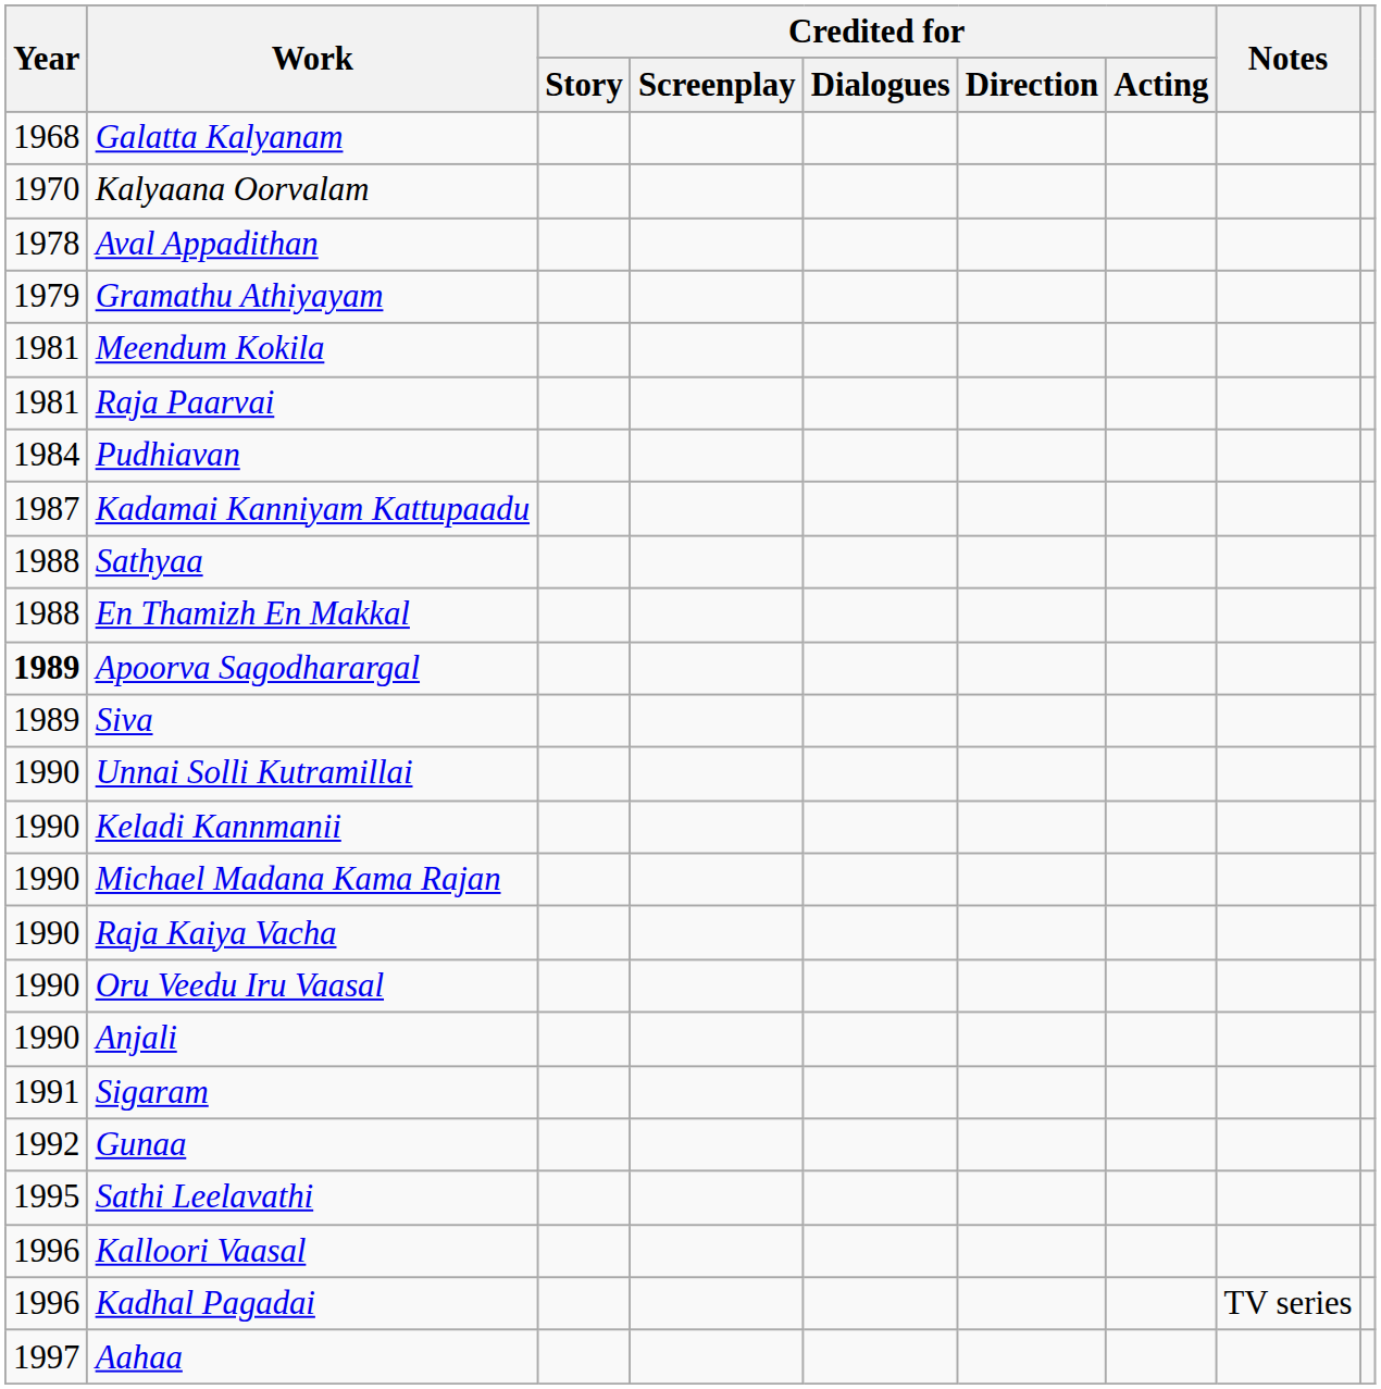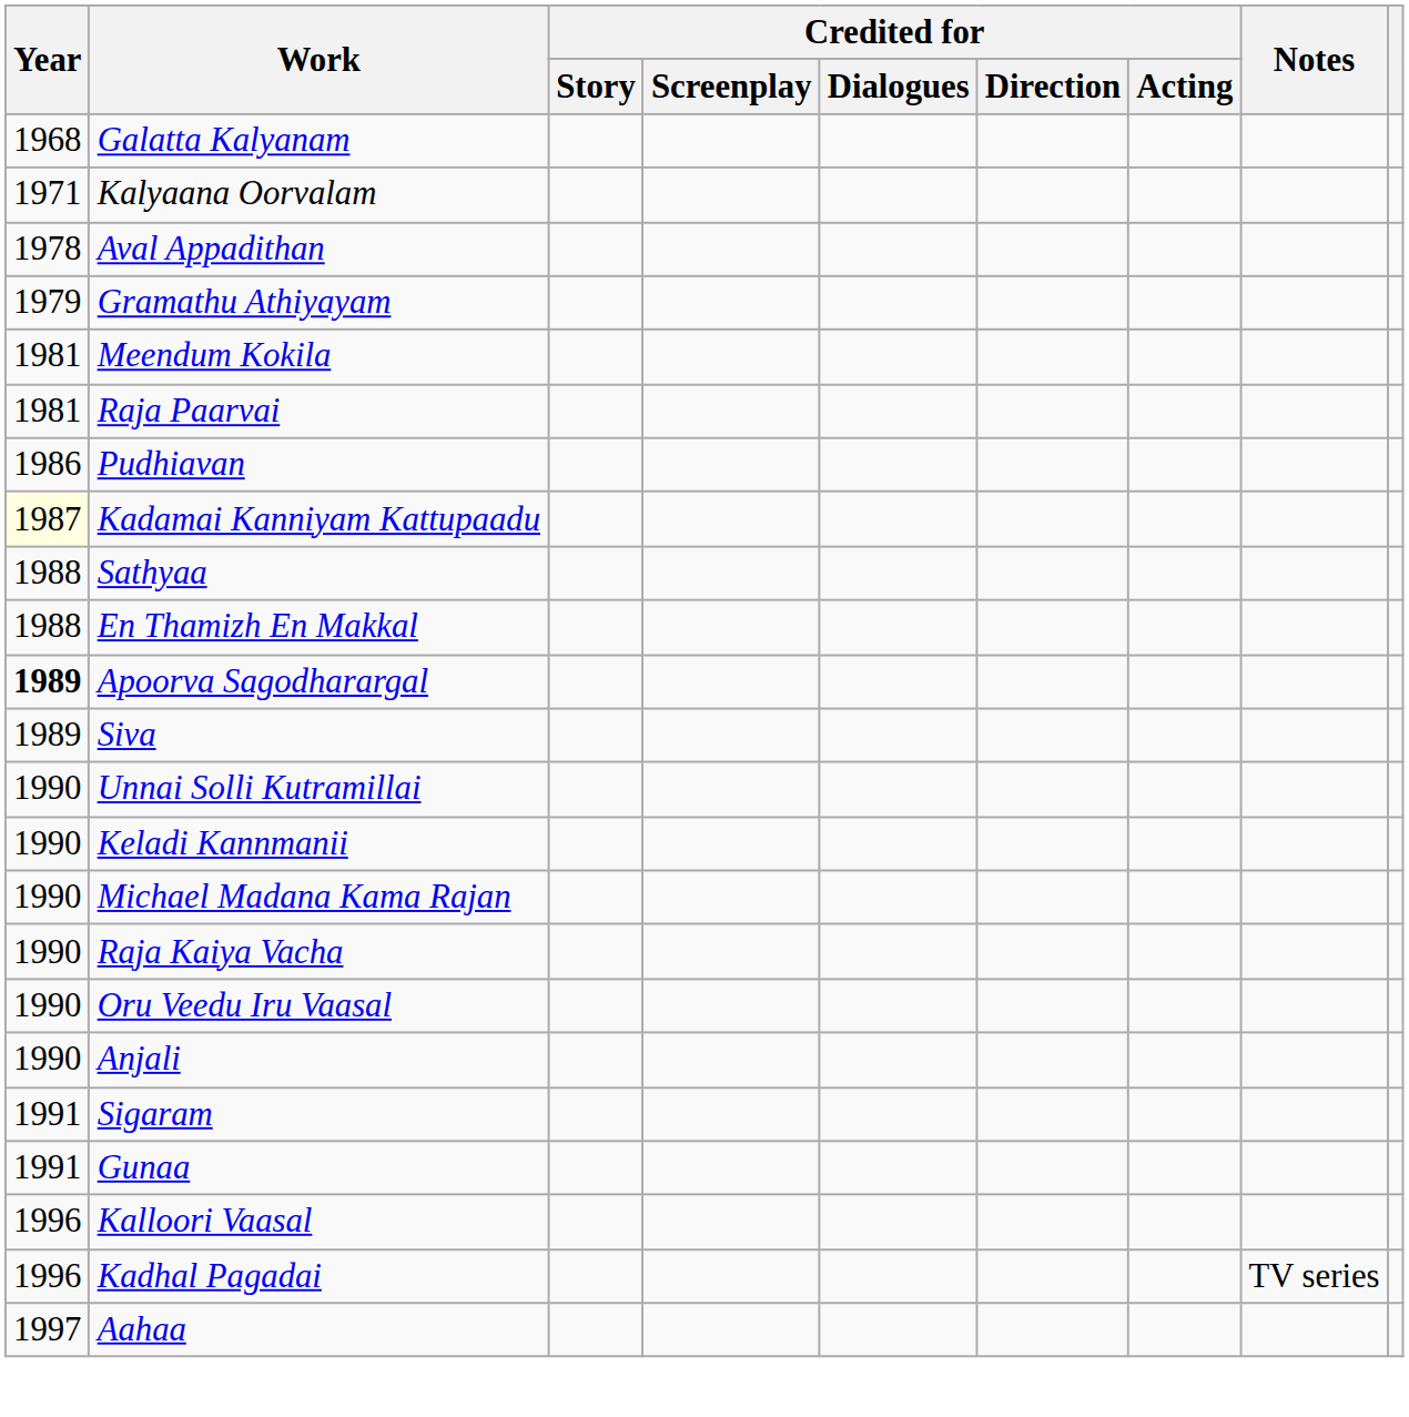Kalyaana Oorvalam | Year: 1970 -> 1971
Pudhiavan | Year: 1984 -> 1986
Kadamai Kanniyam Kattupaadu | Year: no background -> lightyellow background
Gunaa | Year: 1992 -> 1991
- row: 1995 | Sathi Leelavathi
